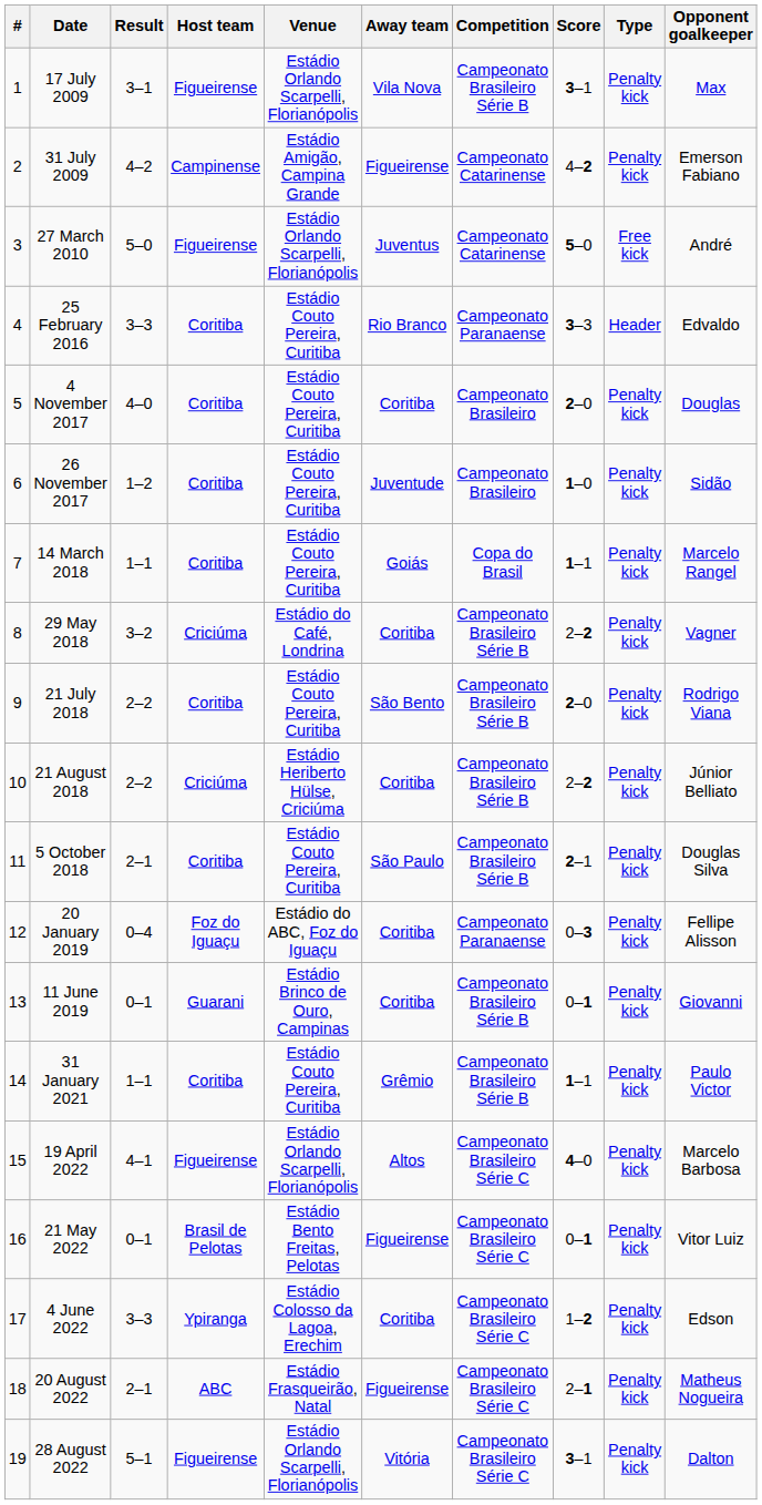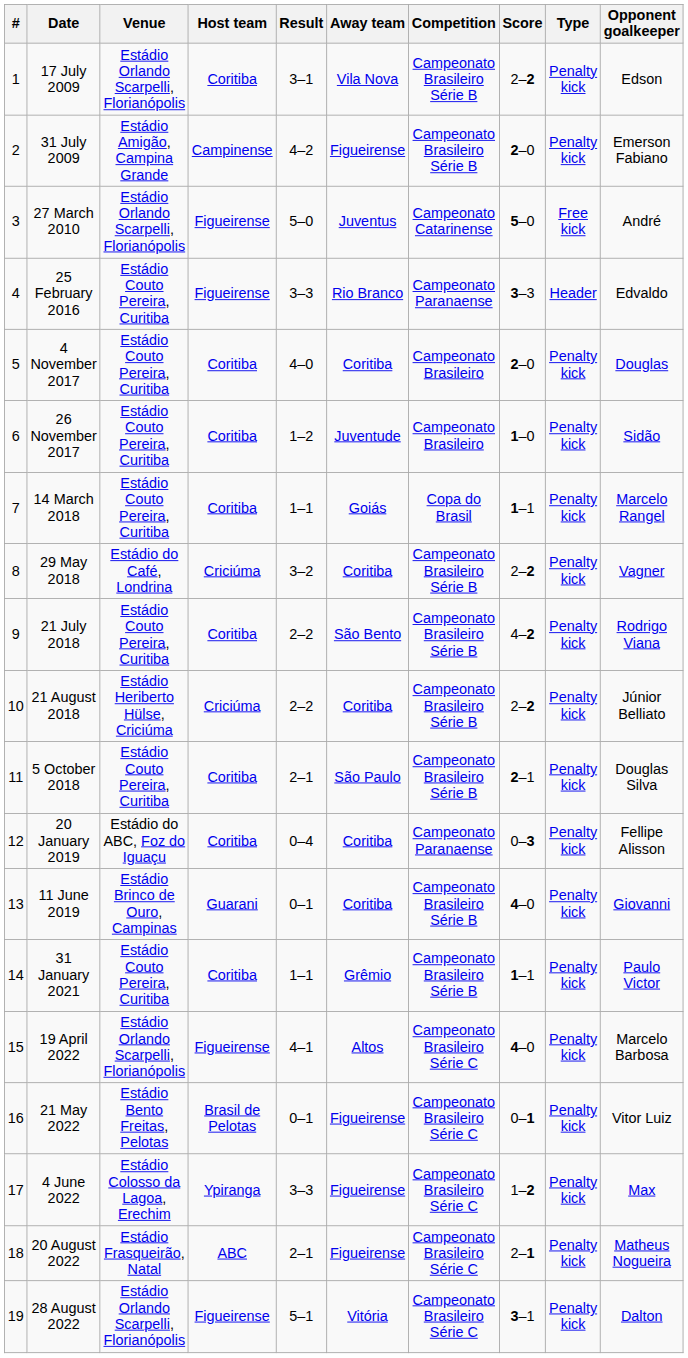columns swapped: Venue <-> Result
17 July 2009 | Host team: Figueirense -> Coritiba
17 July 2009 | Score: 3–1 -> 2–2
17 July 2009 | Opponent goalkeeper: Max -> Edson
31 July 2009 | Competition: Campeonato Catarinense -> Campeonato Brasileiro Série B
31 July 2009 | Score: 4–2 -> 2–0
25 February 2016 | Host team: Coritiba -> Figueirense
21 July 2018 | Score: 2–0 -> 4–2
20 January 2019 | Host team: Foz do Iguaçu -> Coritiba
11 June 2019 | Score: 0–1 -> 4–0
4 June 2022 | Away team: Coritiba -> Figueirense
4 June 2022 | Opponent goalkeeper: Edson -> Max
